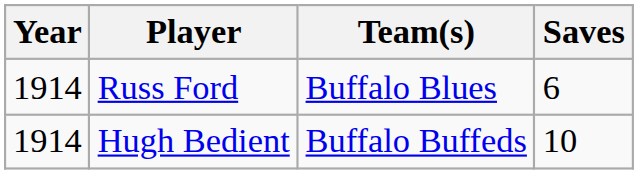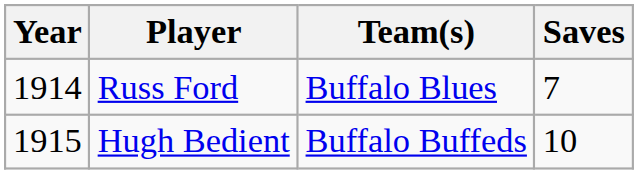Russ Ford | Saves: 6 -> 7
Hugh Bedient | Year: 1914 -> 1915
